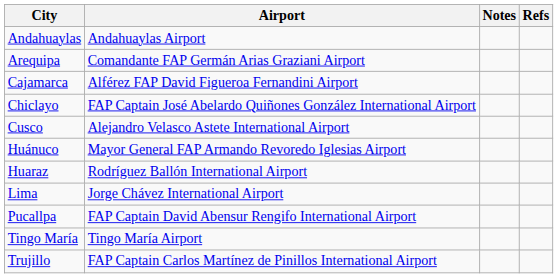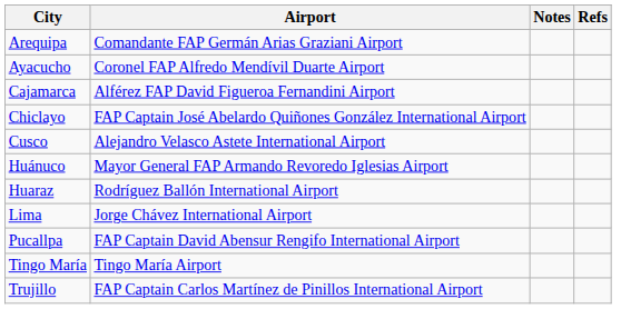- row: Andahuaylas | Andahuaylas Airport
+ row: Ayacucho | Coronel FAP Alfredo Mendívil Duarte Airport
